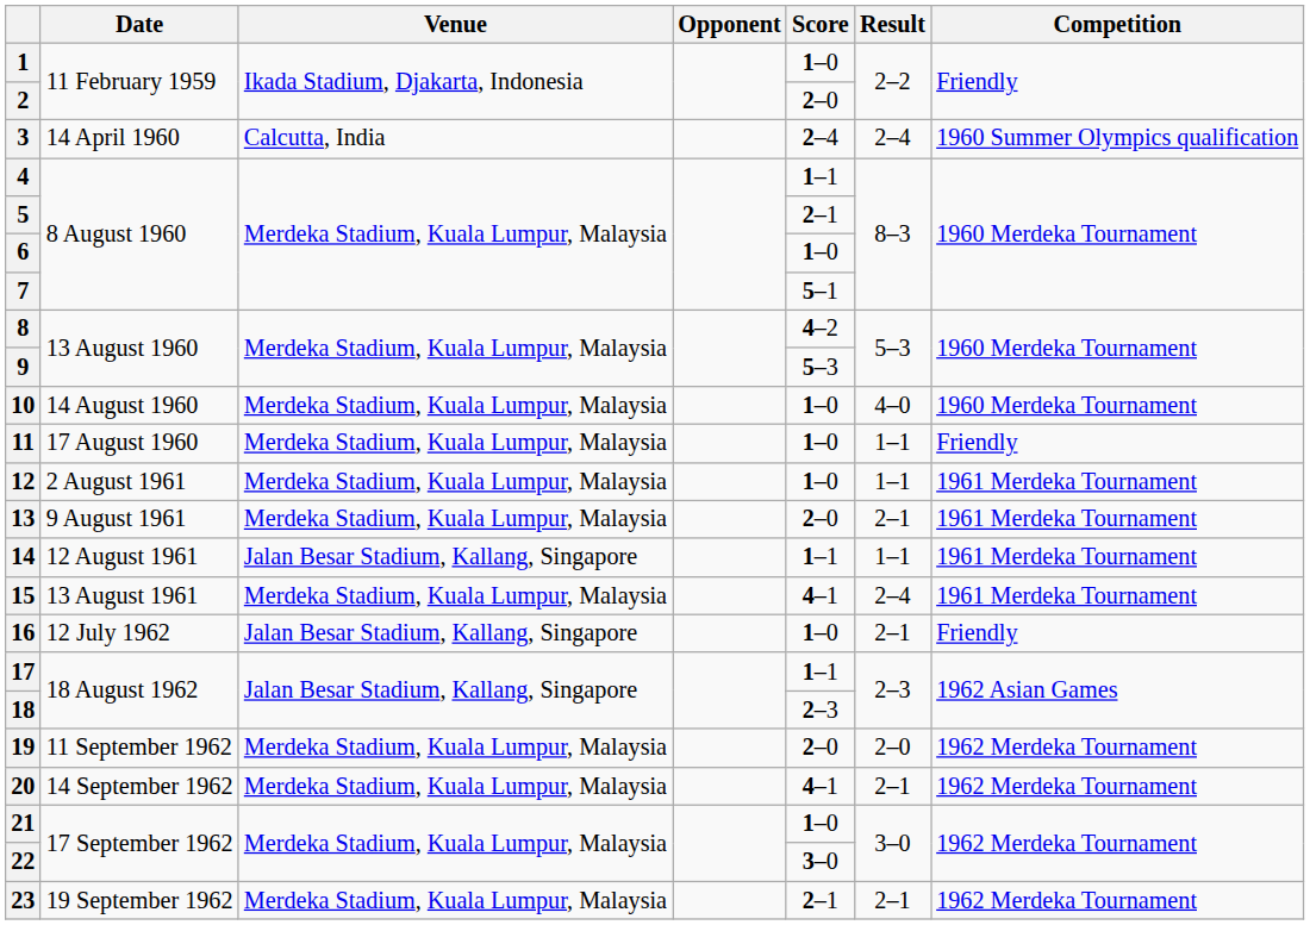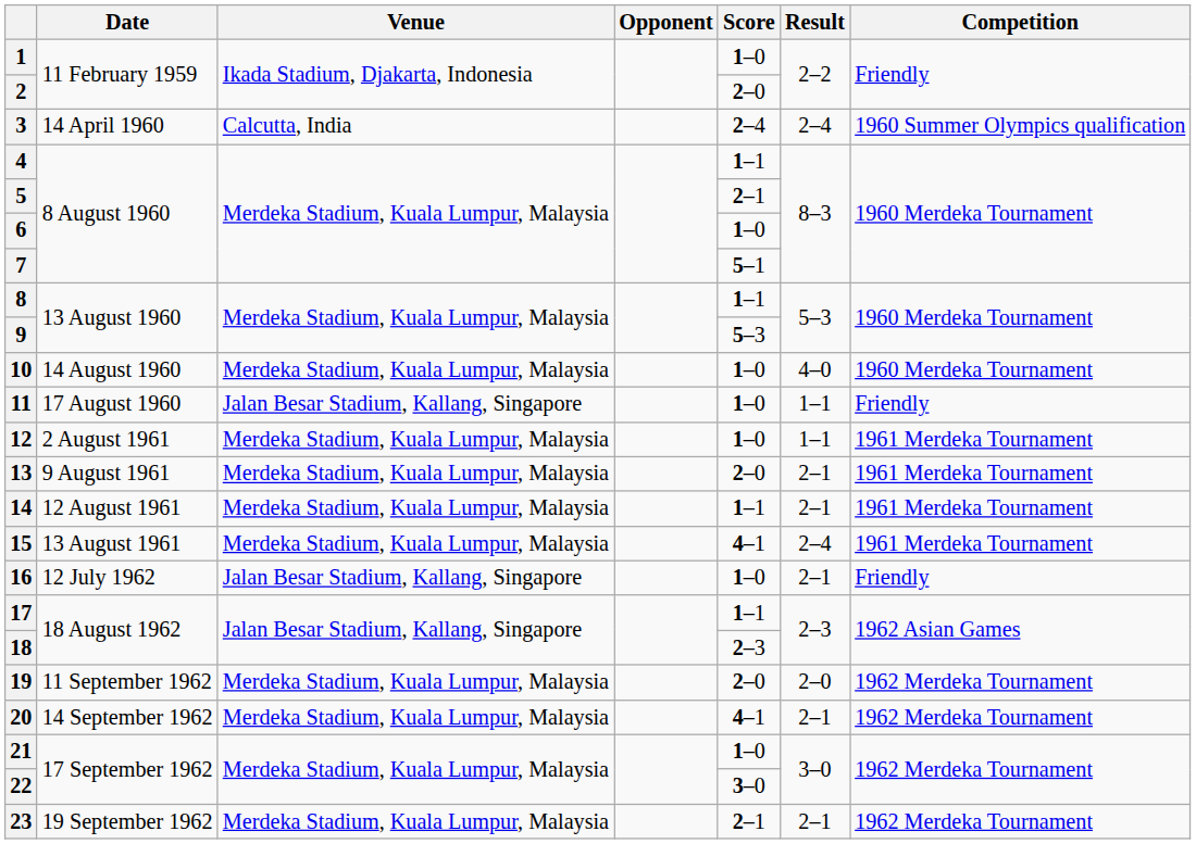8 | Score: 4–2 -> 1–1
11 | Venue: Merdeka Stadium, Kuala Lumpur, Malaysia -> Jalan Besar Stadium, Kallang, Singapore
14 | Venue: Jalan Besar Stadium, Kallang, Singapore -> Merdeka Stadium, Kuala Lumpur, Malaysia
14 | Result: 1–1 -> 2–1
